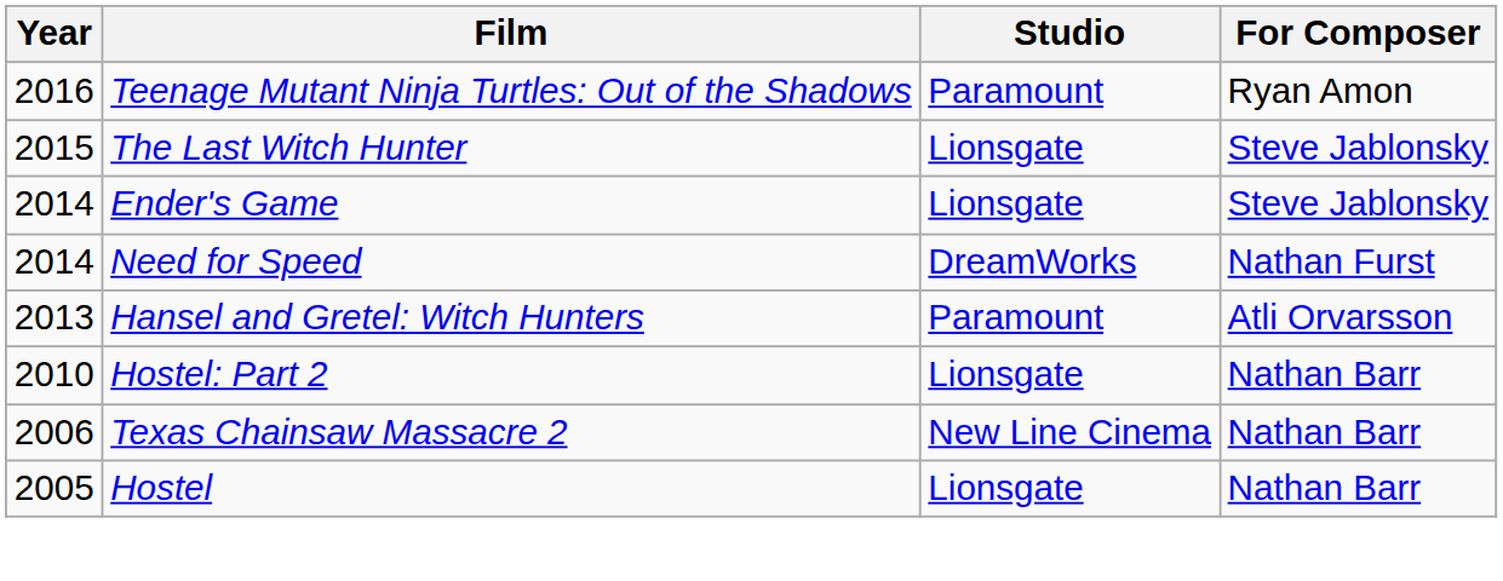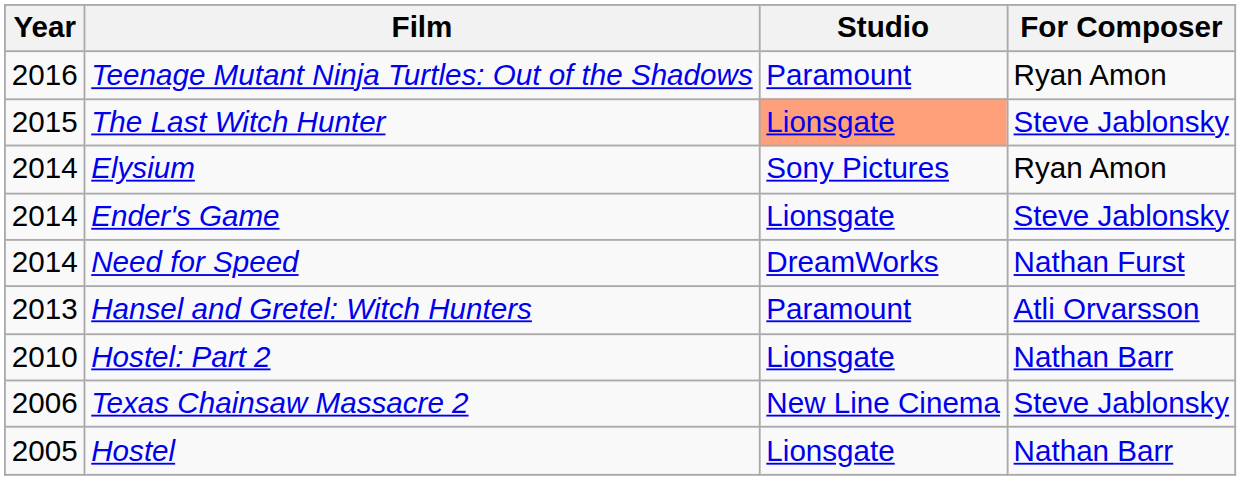The Last Witch Hunter | Studio: no background -> lightsalmon background
+ row: 2014 | Elysium | Sony Pictures | Ryan Amon
Texas Chainsaw Massacre 2 | For Composer: Nathan Barr -> Steve Jablonsky
